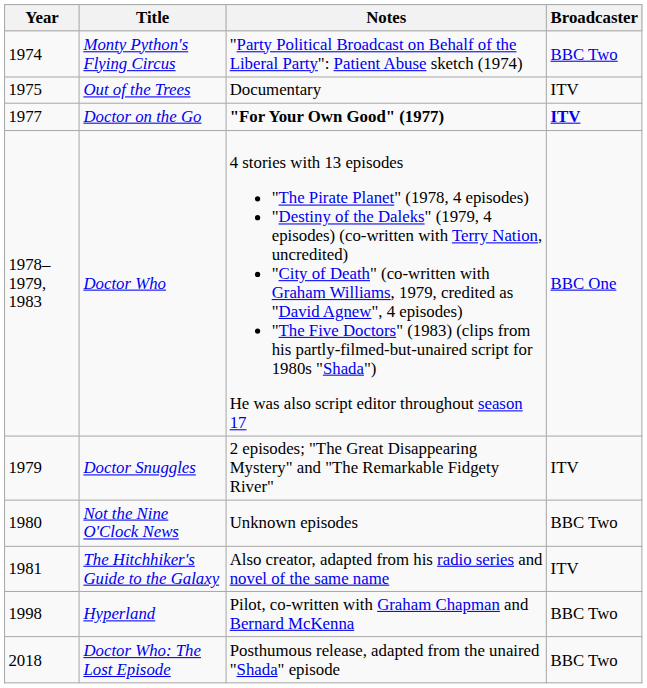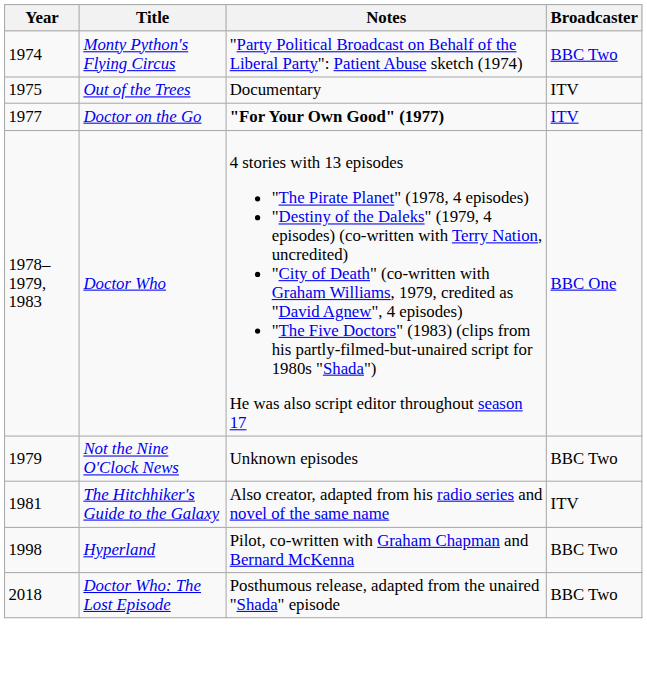Doctor on the Go | Broadcaster: bold -> normal
- row: 1979 | Doctor Snuggles | 2 episodes; "The Great Disappearing Mystery" and "The Remarkable Fidgety River" | ITV
Not the Nine O'Clock News | Year: 1980 -> 1979
